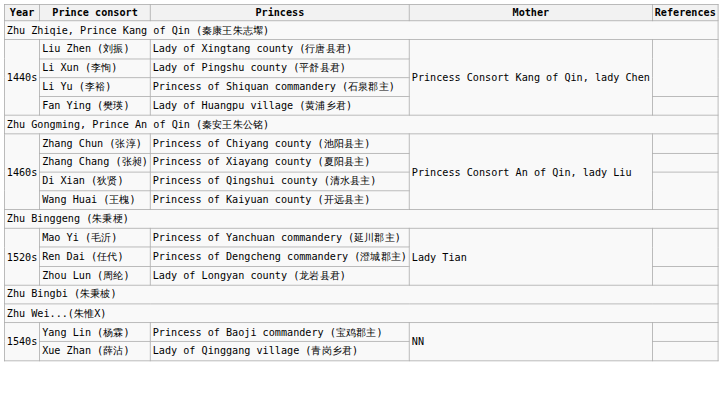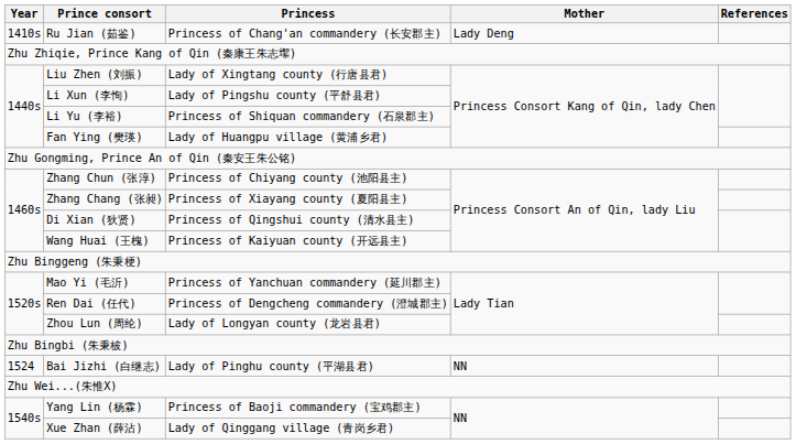+ row: 1410s | Ru Jian (茹鉴) | Princess of Chang'an commandery (长安郡主) | Lady Deng
+ row: 1524 | Bai Jizhi (白继志) | Lady of Pinghu county (平湖县君) | NN
